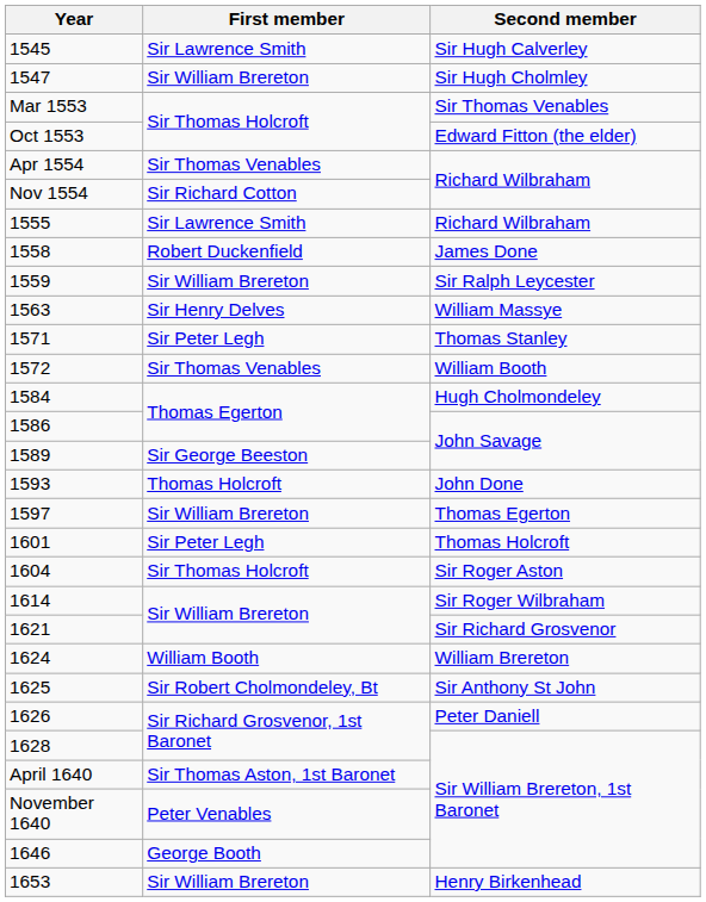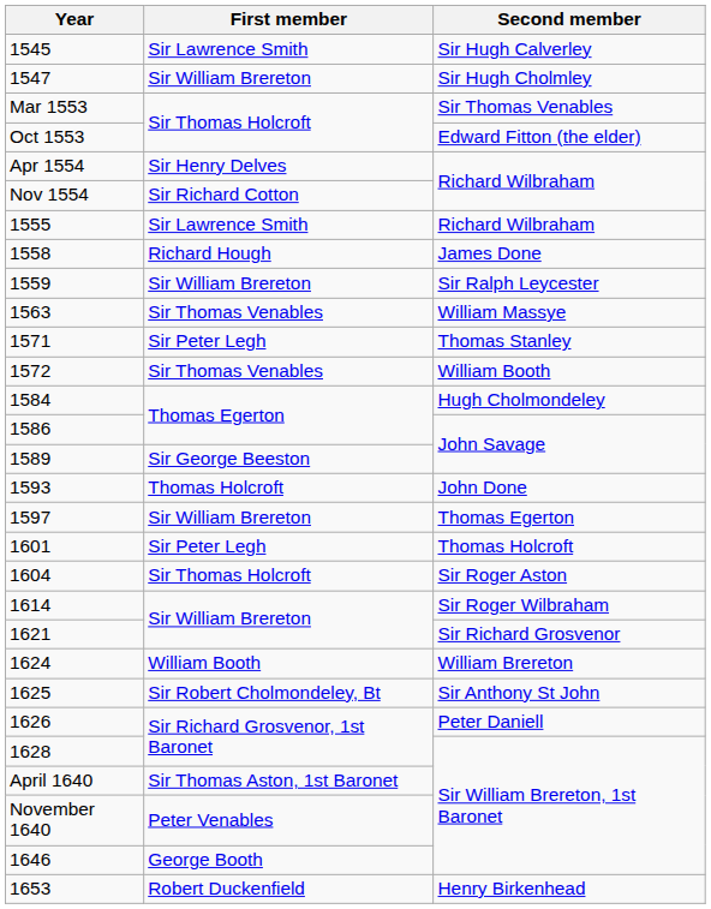Apr 1554 | First member: Sir Thomas Venables -> Sir Henry Delves
1558 | First member: Robert Duckenfield -> Richard Hough
1563 | First member: Sir Henry Delves -> Sir Thomas Venables
1653 | First member: Sir William Brereton -> Robert Duckenfield
